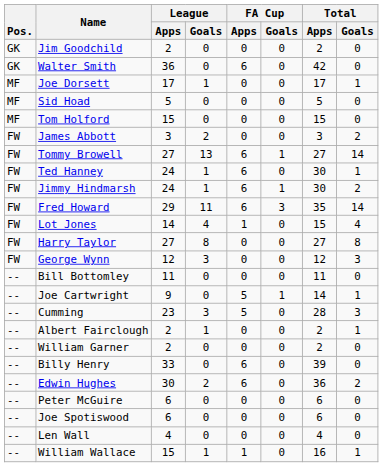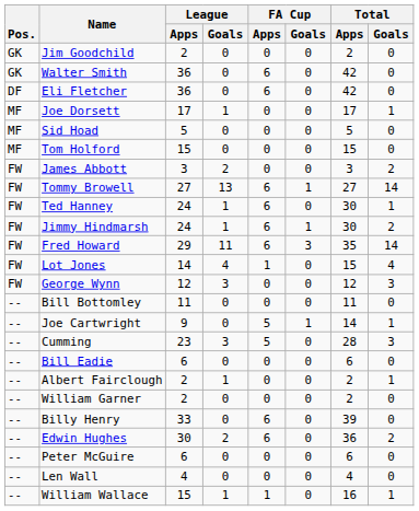+ row: DF | Eli Fletcher | 36 | 0 | 6 | 0 | 42 | 0
- row: FW | Harry Taylor | 27 | 8 | 0 | 0 | 27 | 8
+ row: -- | Bill Eadie | 6 | 0 | 0 | 0 | 6 | 0
- row: -- | Joe Spotiswood | 6 | 0 | 0 | 0 | 6 | 0
